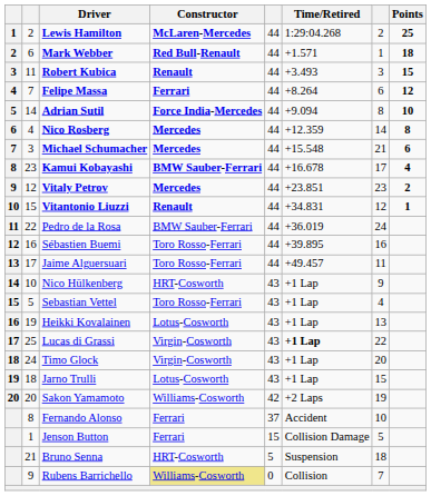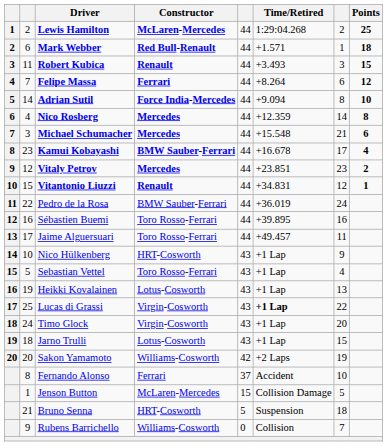Jenson Button | Constructor: Ferrari -> McLaren-Mercedes
Rubens Barrichello | Constructor: khaki background -> no background
